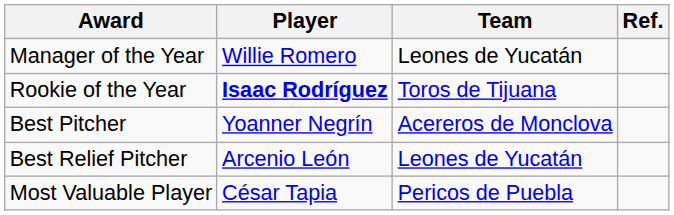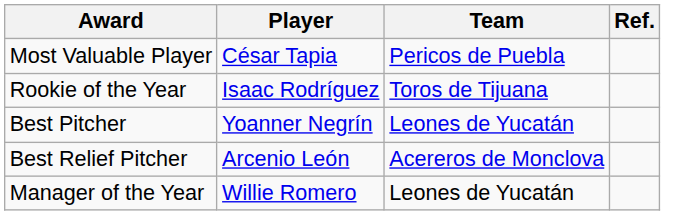rows swapped: Most Valuable Player <-> Manager of the Year
Rookie of the Year | Player: bold -> normal
Best Pitcher | Team: Acereros de Monclova -> Leones de Yucatán
Best Relief Pitcher | Team: Leones de Yucatán -> Acereros de Monclova
